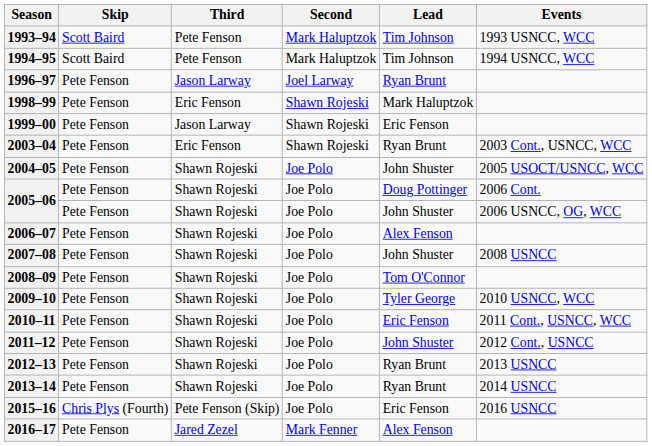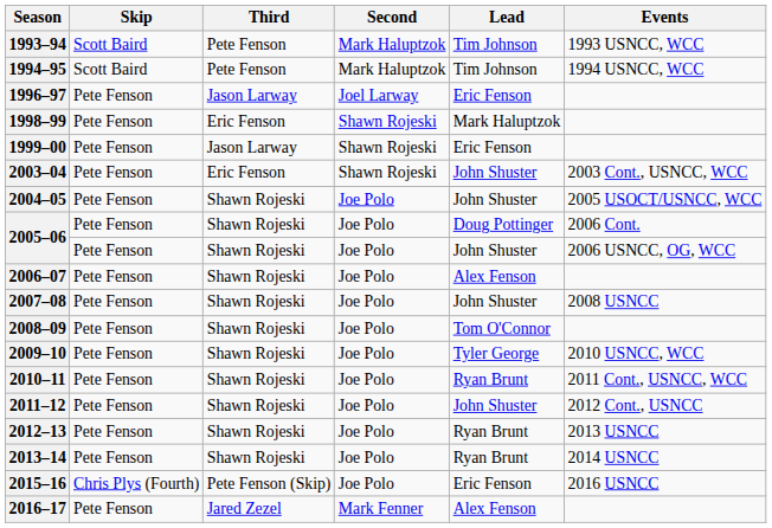1996–97 | Lead: Ryan Brunt -> Eric Fenson
2003–04 | Lead: Ryan Brunt -> John Shuster
2010–11 | Lead: Eric Fenson -> Ryan Brunt
